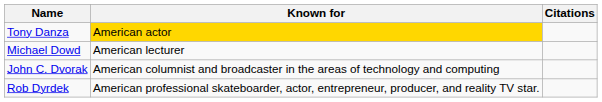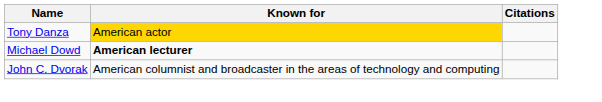Michael Dowd | Known for: normal -> bold
- row: Rob Dyrdek | American professional skateboarder, actor, entrepreneur, producer, and reality TV star.
